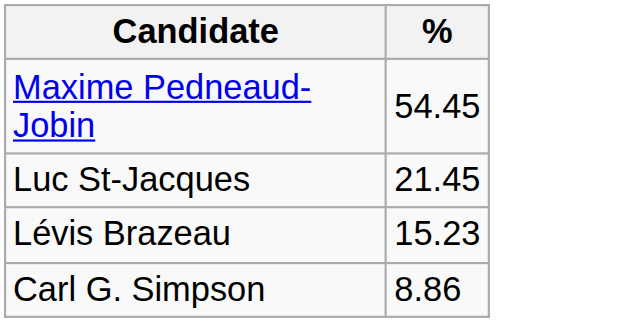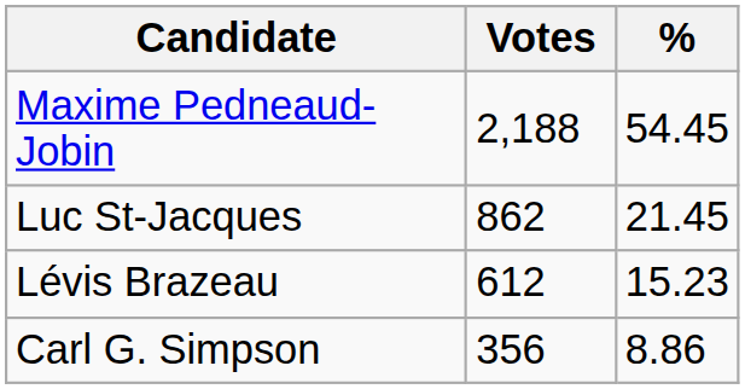+ column: Votes | 2,188 | 862 | 612 | 356
